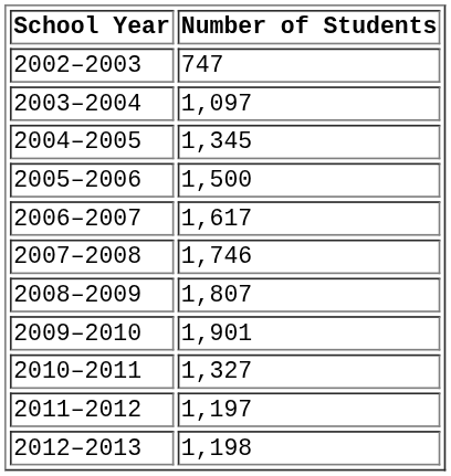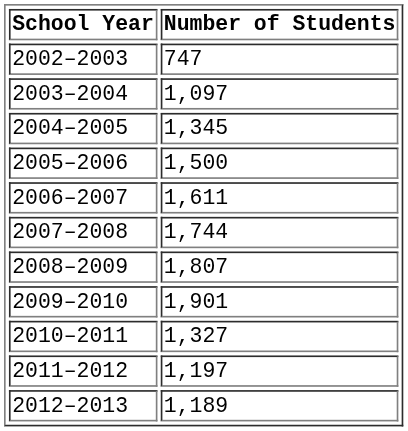2006–2007 | Number of Students: 1,617 -> 1,611
2007–2008 | Number of Students: 1,746 -> 1,744
2012–2013 | Number of Students: 1,198 -> 1,189
